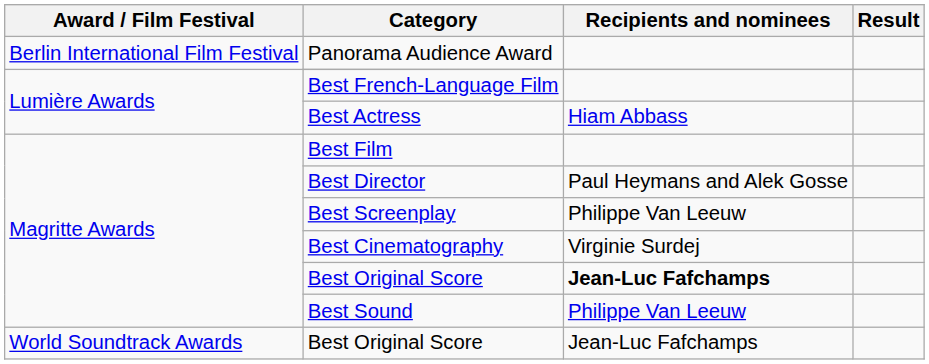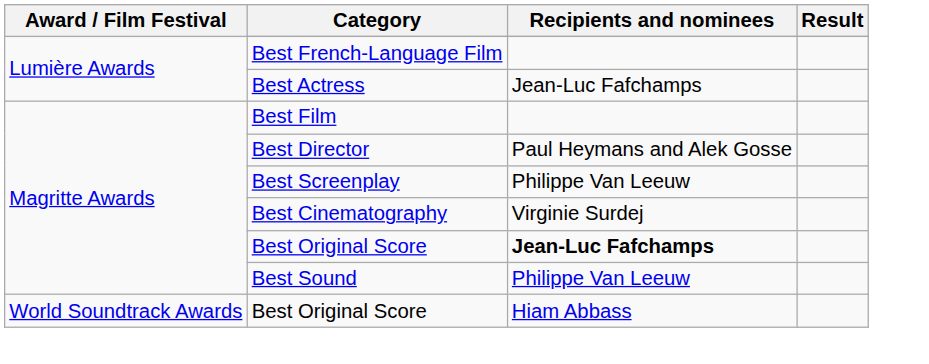- row: Berlin International Film Festival | Panorama Audience Award
Best Actress | Recipients and nominees: Hiam Abbass -> Jean-Luc Fafchamps
World Soundtrack Awards / Best Original Score | Recipients and nominees: Jean-Luc Fafchamps -> Hiam Abbass
